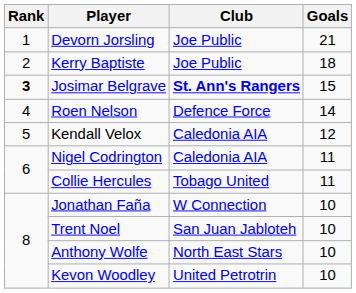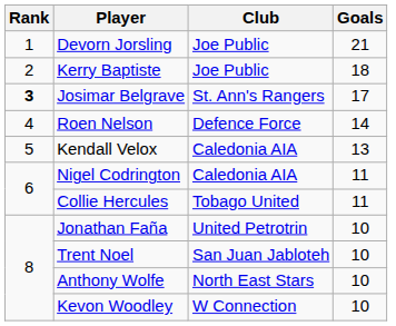Josimar Belgrave | Club: bold -> normal
Josimar Belgrave | Goals: 15 -> 17
Kendall Velox | Goals: 12 -> 13
Jonathan Faña | Club: W Connection -> United Petrotrin
Kevon Woodley | Club: United Petrotrin -> W Connection
